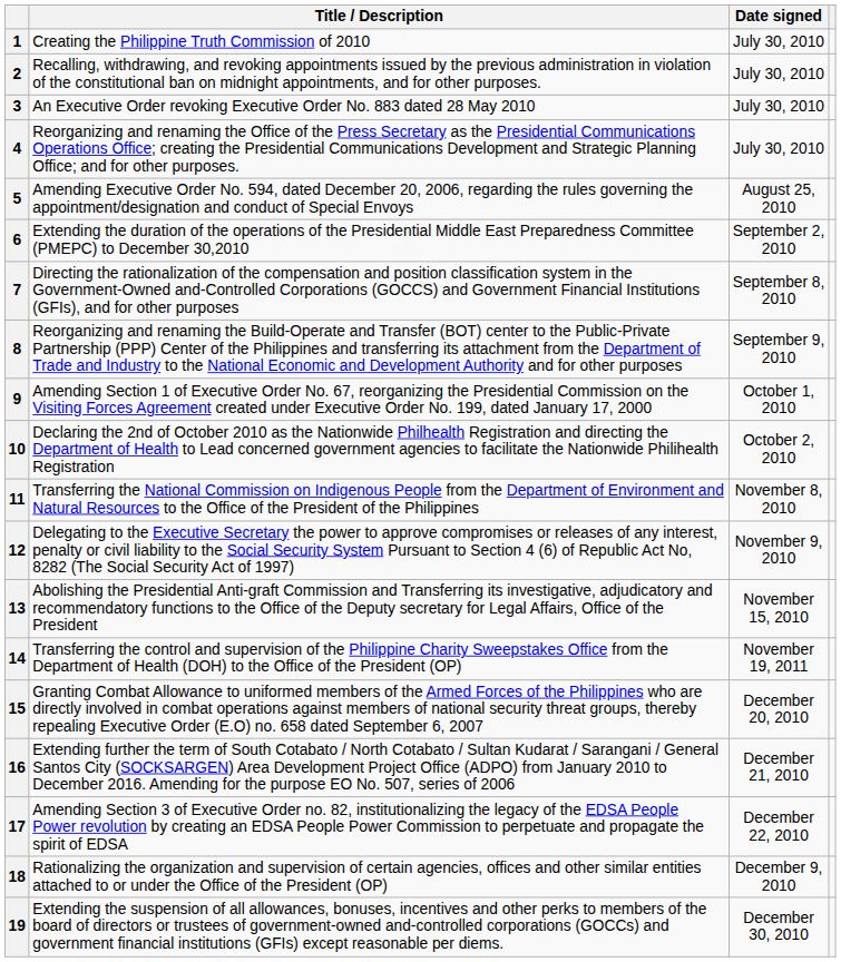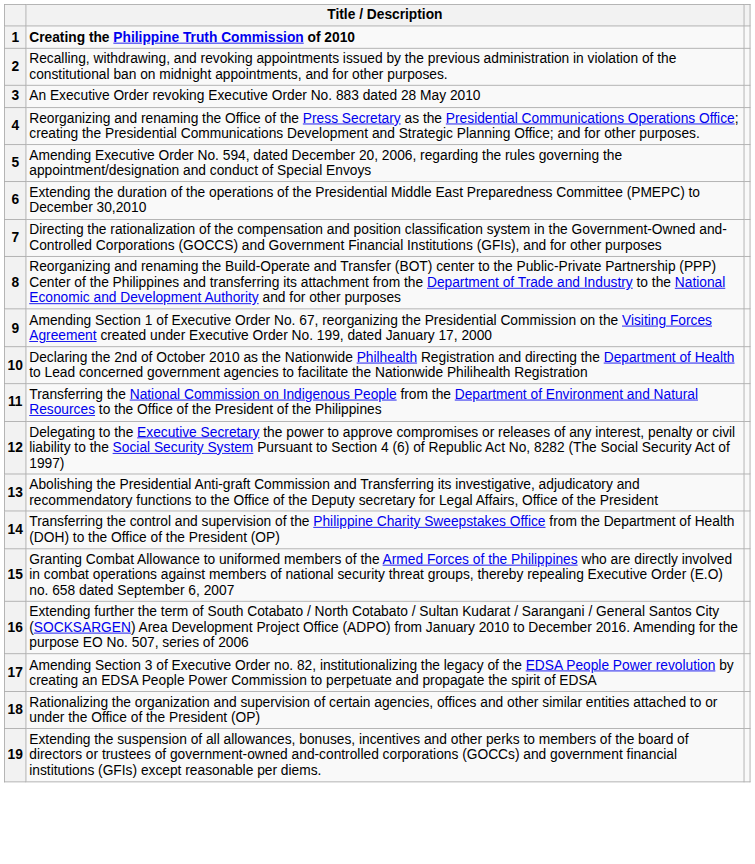- column: Date signed | July 30, 2010 | July 30, 2010 | July 30, 2010 | July 30, 2010 | August 25, 2010 | September 2, 2010 | September 8, 2010 | September 9, 2010 | October 1, 2010 | October 2, 2010 | November 8, 2010 | November 9, 2010 | November 15, 2010 | November 19, 2011 | December 20, 2010 | December 21, 2010 | December 22, 2010 | December 9, 2010 | December 30, 2010
1 | Title / Description: normal -> bold
